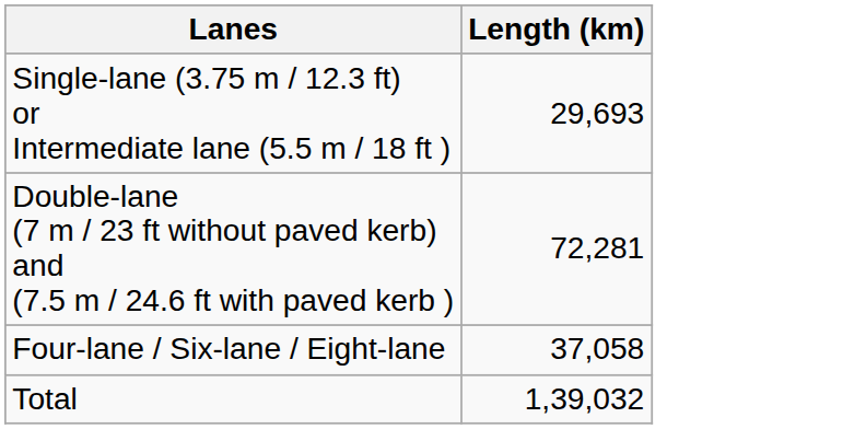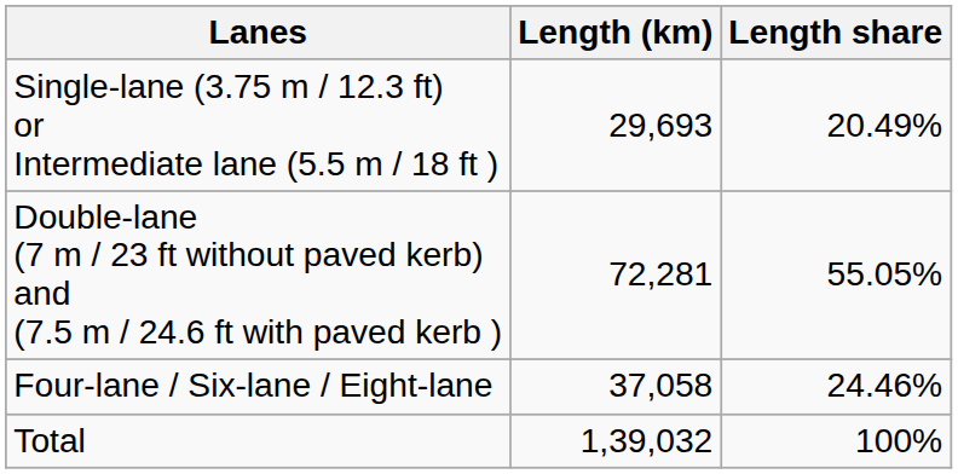+ column: Length share | 20.49% | 55.05% | 24.46% | 100%
